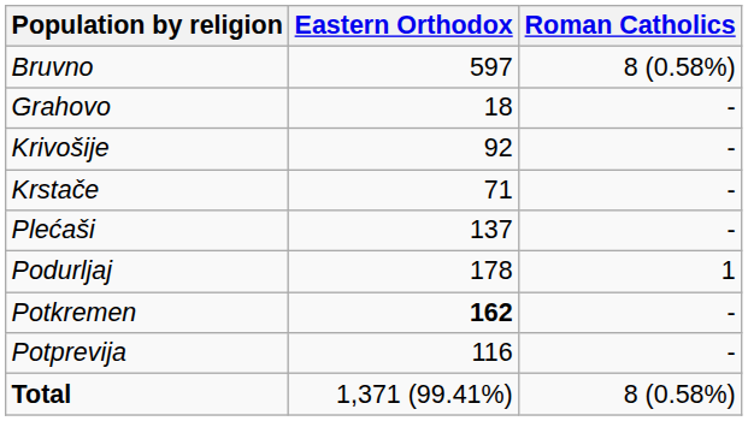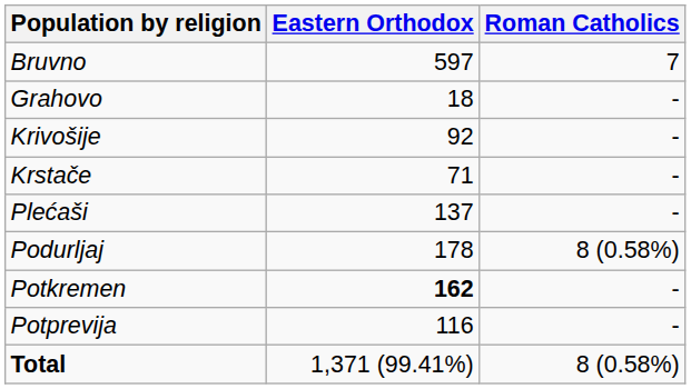Bruvno | Roman Catholics: 8 (0.58%) -> 7
Podurljaj | Roman Catholics: 1 -> 8 (0.58%)
